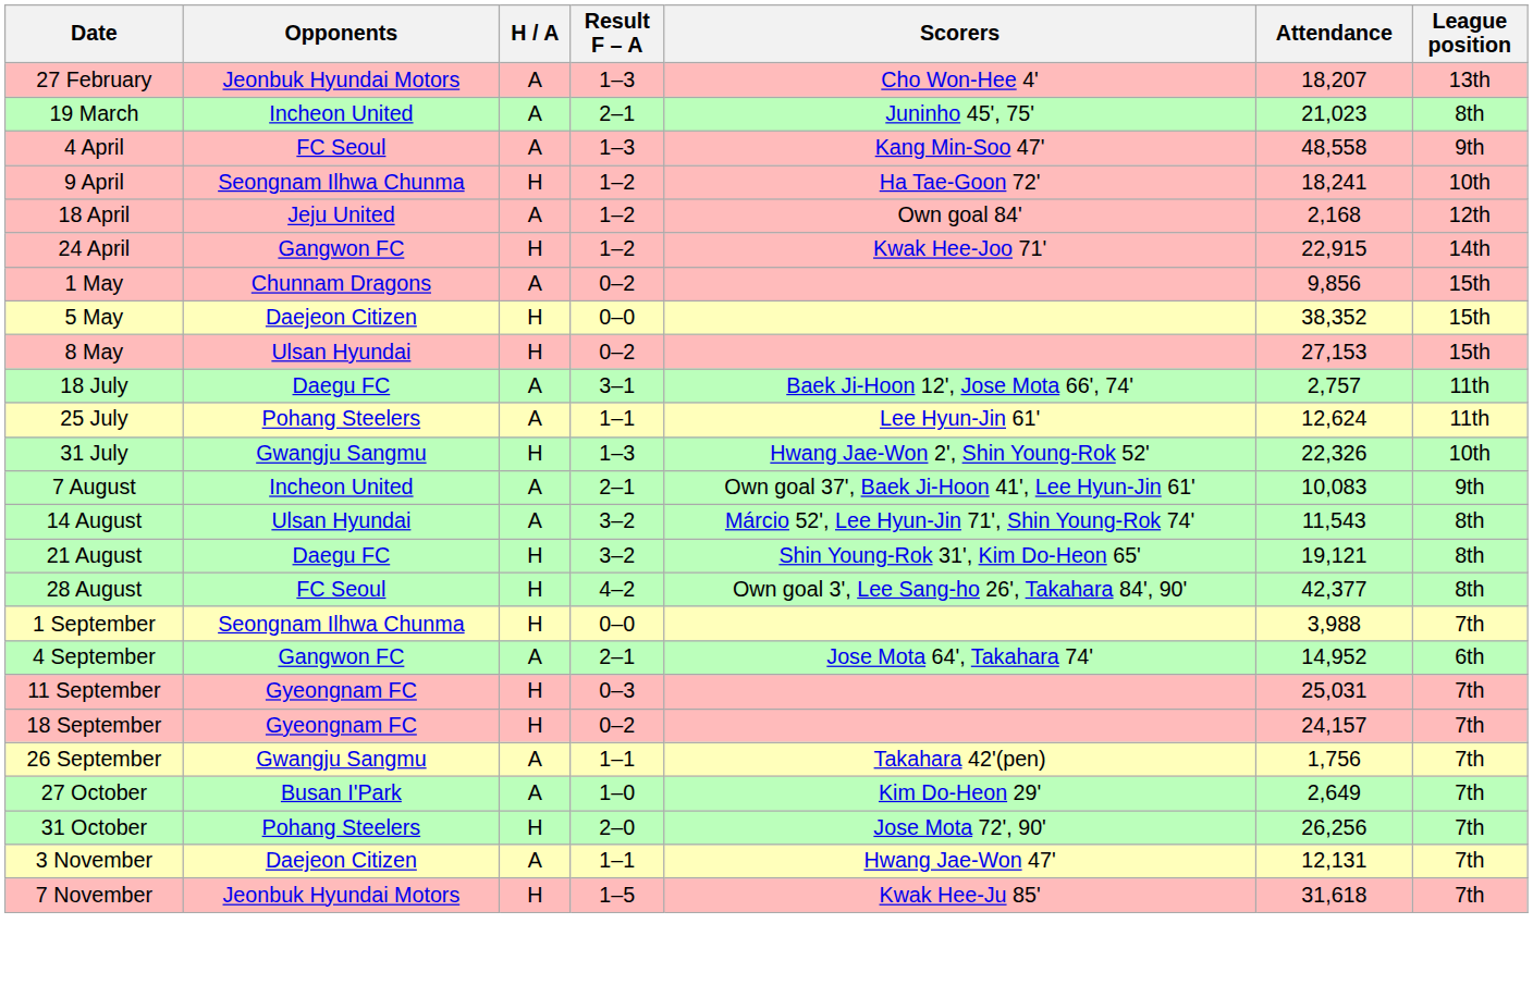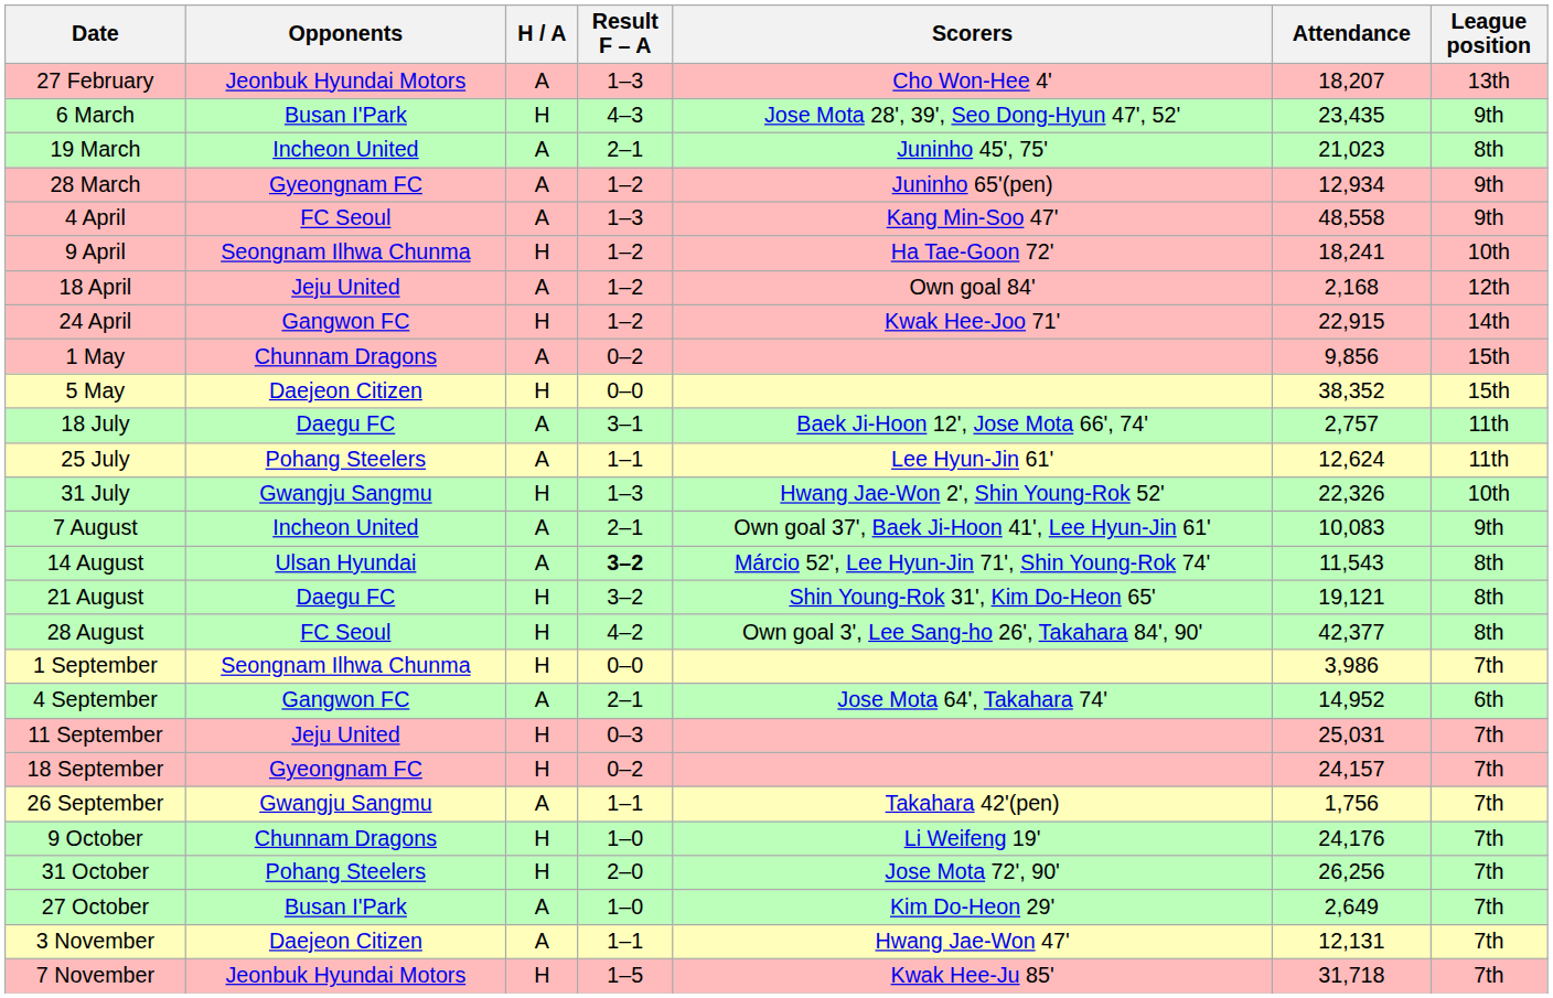+ row: 6 March | Busan I'Park | H | 4–3 | Jose Mota 28', 39', Seo Dong-Hyun 47', 52' | 23,435 | 9th
+ row: 28 March | Gyeongnam FC | A | 1–2 | Juninho 65'(pen) | 12,934 | 9th
- row: 8 May | Ulsan Hyundai | H | 0–2 | 27,153 | 15th
14 August | Result F – A: normal -> bold
1 September | Attendance: 3,988 -> 3,986
11 September | Opponents: Gyeongnam FC -> Jeju United
+ row: 9 October | Chunnam Dragons | H | 1–0 | Li Weifeng 19' | 24,176 | 7th
rows swapped: 27 October <-> 31 October
7 November | Attendance: 31,618 -> 31,718
